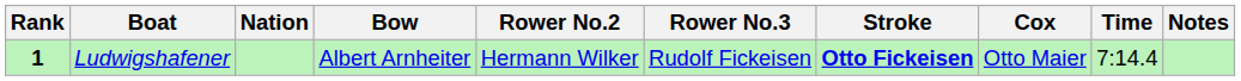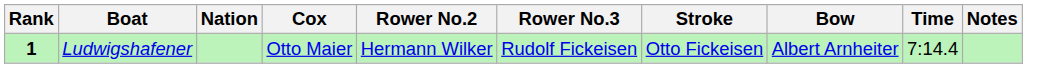columns swapped: Bow <-> Cox
Ludwigshafener | Stroke: bold -> normal
